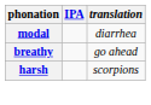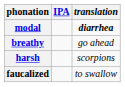modal | translation: normal -> bold
+ row: faucalized | to swallow
